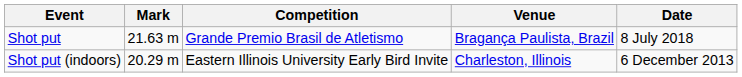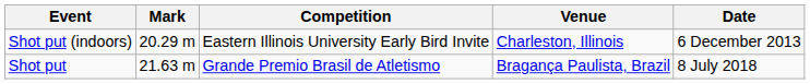rows swapped: Shot put <-> Shot put (indoors)
